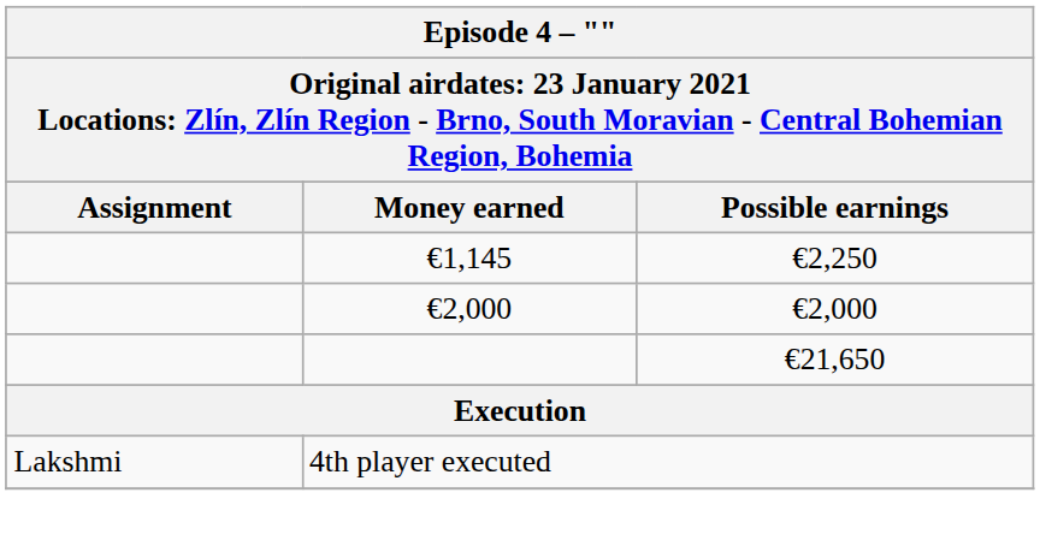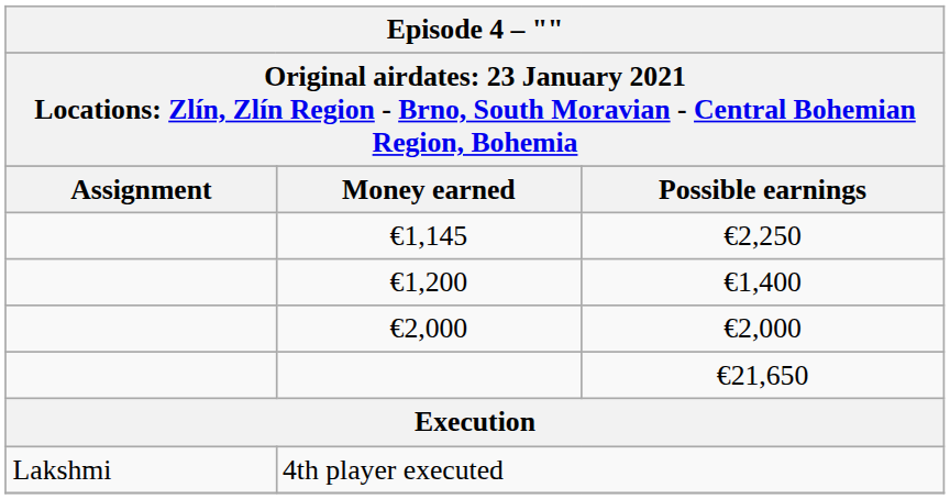+ row: €1,200 | €1,400
